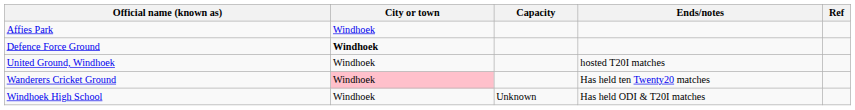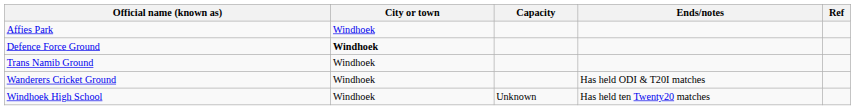+ row: Trans Namib Ground | Windhoek
- row: United Ground, Windhoek | Windhoek | hosted T20I matches
Wanderers Cricket Ground | City or town: pink background -> no background
Wanderers Cricket Ground | Ends/notes: Has held ten Twenty20 matches -> Has held ODI & T20I matches
Windhoek High School | Ends/notes: Has held ODI & T20I matches -> Has held ten Twenty20 matches
